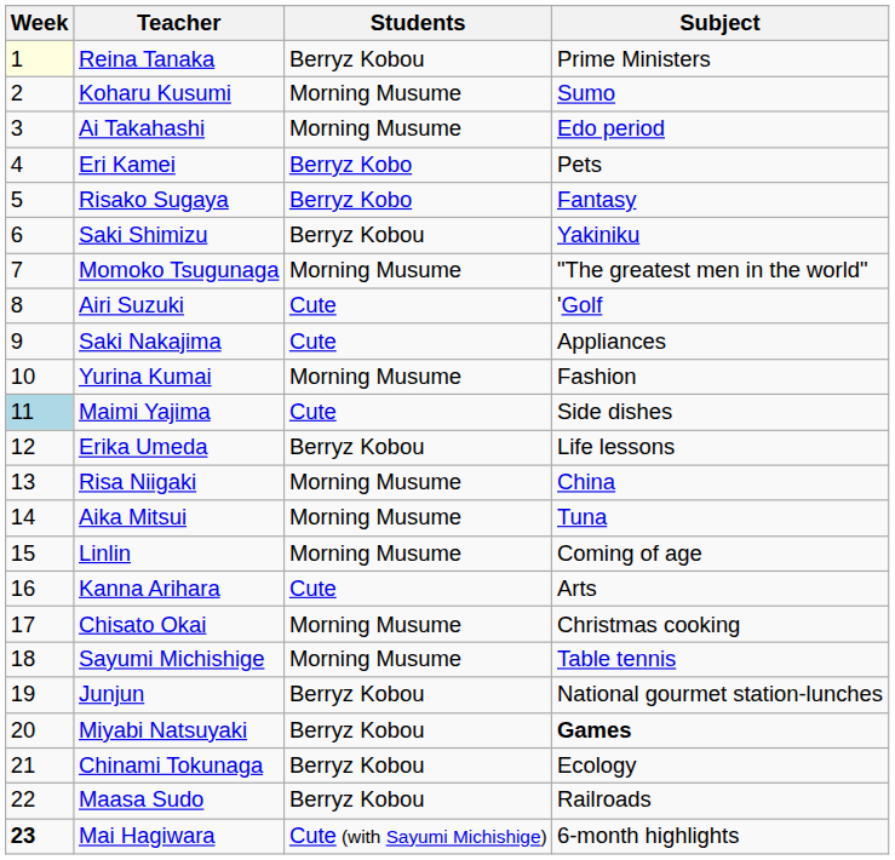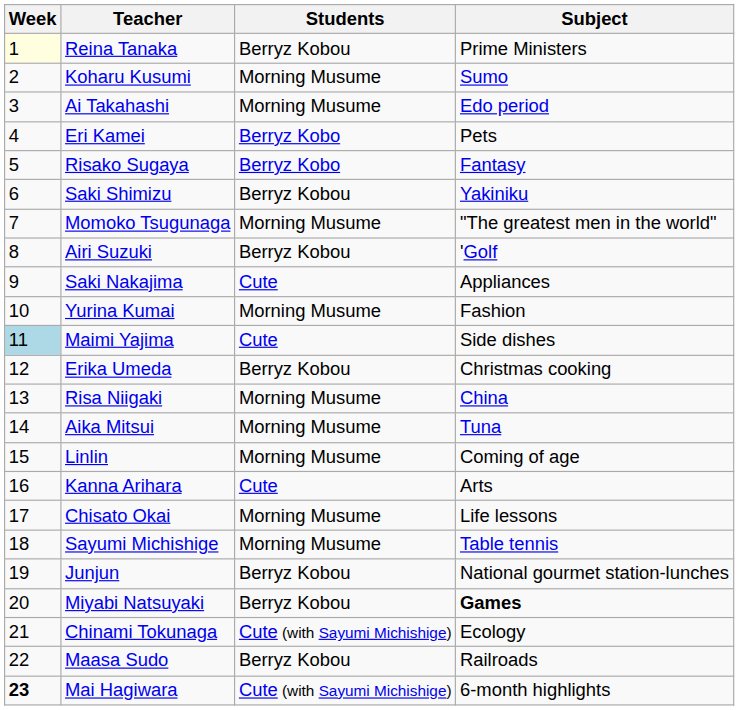Airi Suzuki | Students: Cute -> Berryz Kobou
Erika Umeda | Subject: Life lessons -> Christmas cooking
Chisato Okai | Subject: Christmas cooking -> Life lessons
Chinami Tokunaga | Students: Berryz Kobou -> Cute (with Sayumi Michishige)
